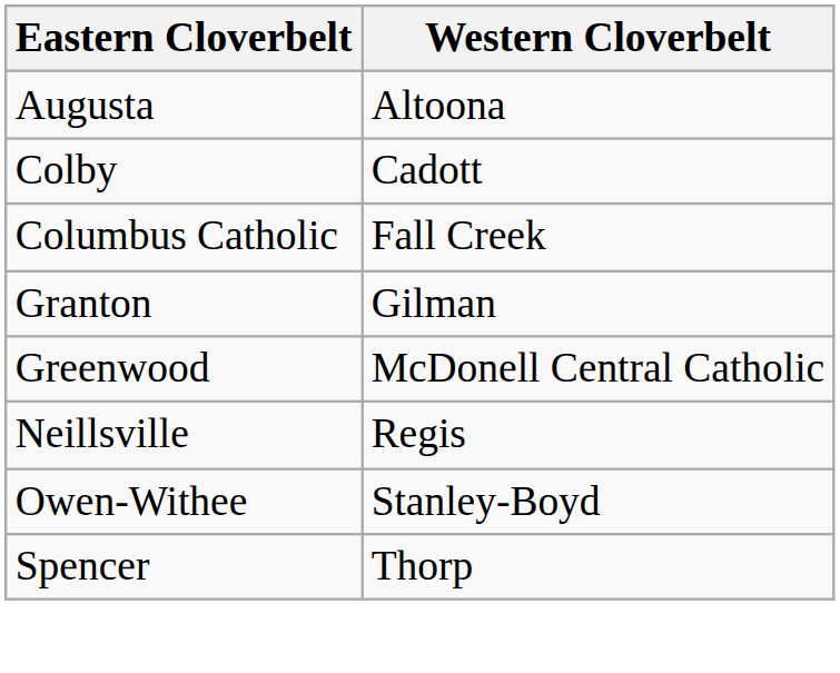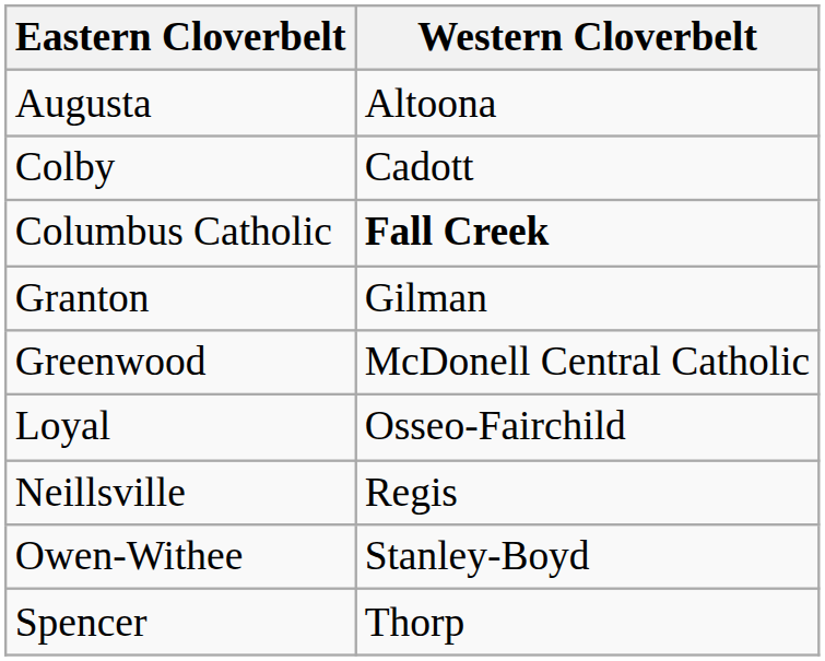Columbus Catholic | Western Cloverbelt: normal -> bold
+ row: Loyal | Osseo-Fairchild
